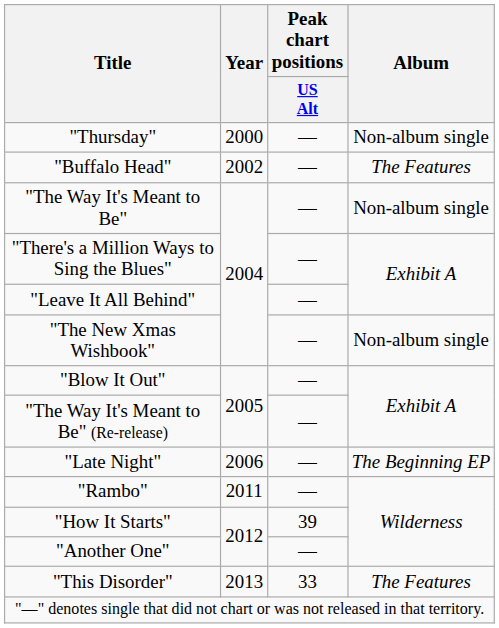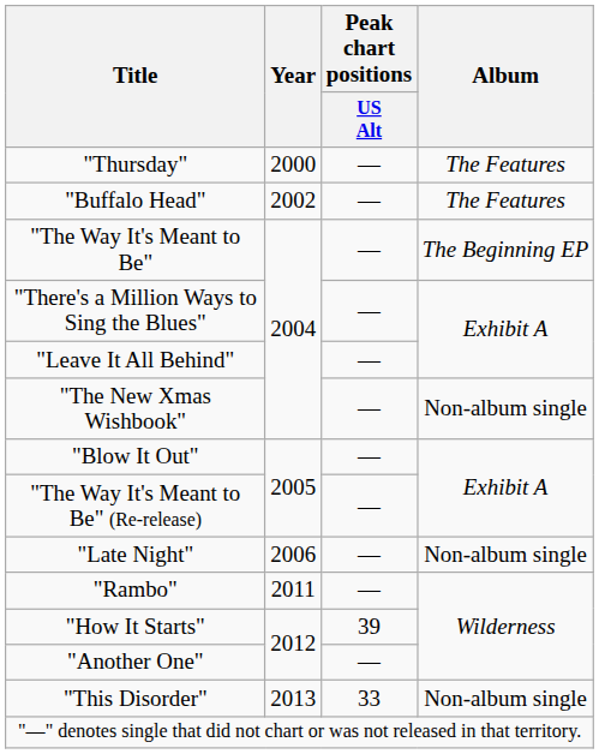"Thursday" | Album: Non-album single -> The Features
"The Way It's Meant to Be" | Album: Non-album single -> The Beginning EP
"Late Night" | Album: The Beginning EP -> Non-album single
"This Disorder" | Album: The Features -> Non-album single
